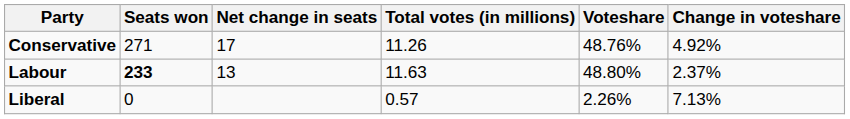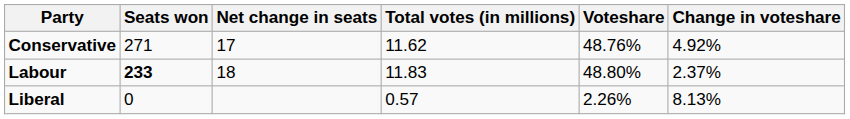Conservative | Total votes (in millions): 11.26 -> 11.62
Labour | Net change in seats: 13 -> 18
Labour | Total votes (in millions): 11.63 -> 11.83
Liberal | Change in voteshare: 7.13% -> 8.13%
